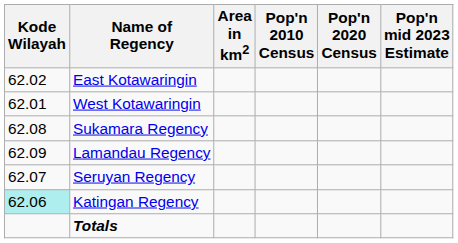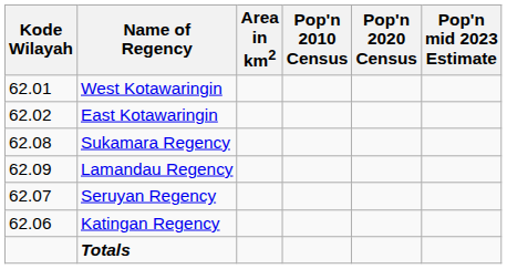rows swapped: West Kotawaringin <-> East Kotawaringin
Katingan Regency | Kode Wilayah: paleturquoise background -> no background
